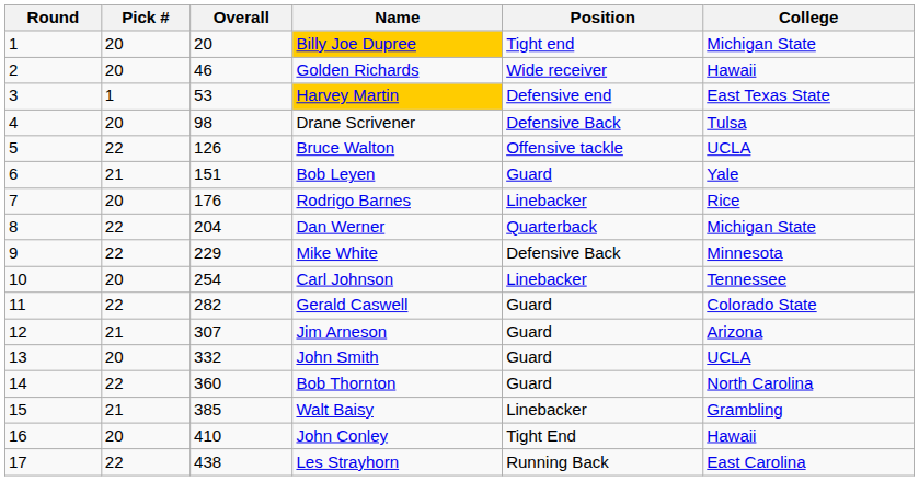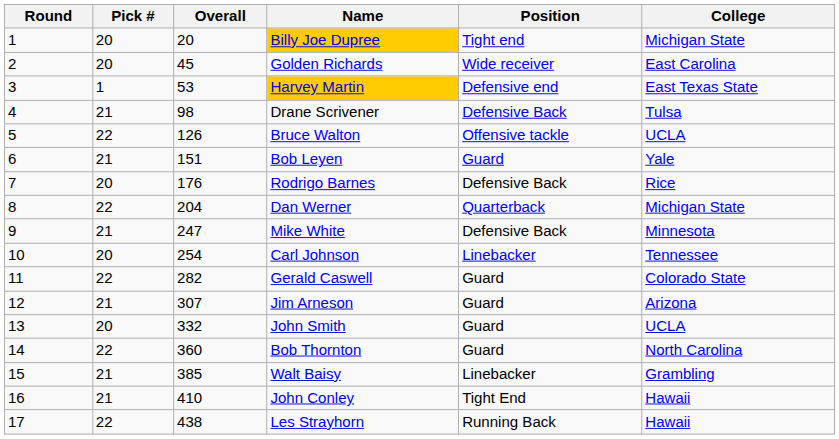Golden Richards | Overall: 46 -> 45
Golden Richards | College: Hawaii -> East Carolina
Drane Scrivener | Pick #: 20 -> 21
Rodrigo Barnes | Position: Linebacker -> Defensive Back
Mike White | Pick #: 22 -> 21
Mike White | Overall: 229 -> 247
John Conley | Pick #: 20 -> 21
Les Strayhorn | College: East Carolina -> Hawaii
